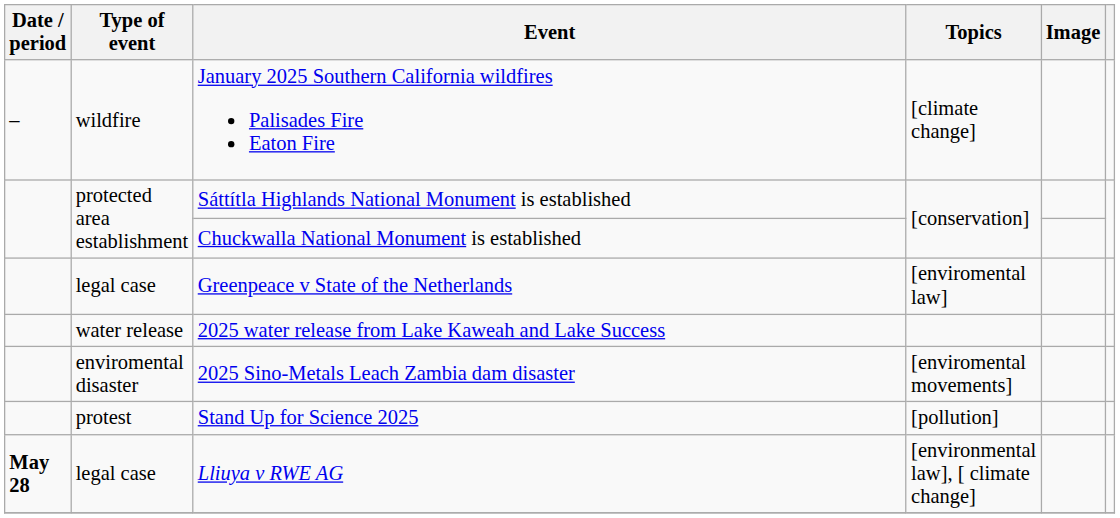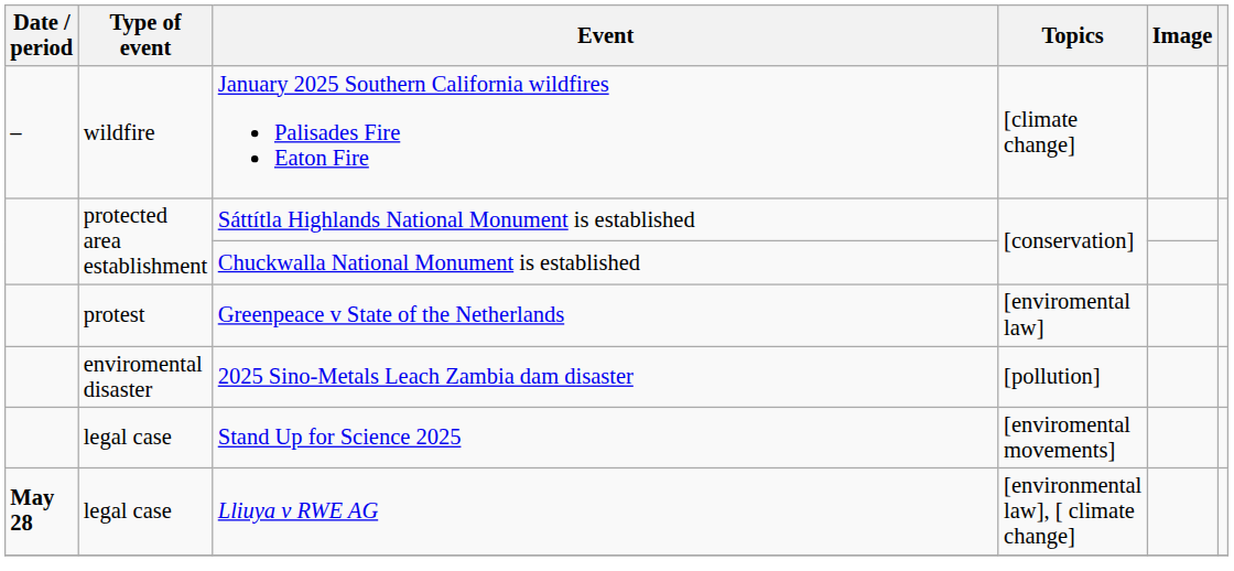Greenpeace v State of the Netherlands | Type of event: legal case -> protest
- row: water release | 2025 water release from Lake Kaweah and Lake Success
2025 Sino-Metals Leach Zambia dam disaster | Topics: [enviromental movements] -> [pollution]
Stand Up for Science 2025 | Type of event: protest -> legal case
Stand Up for Science 2025 | Topics: [pollution] -> [enviromental movements]
